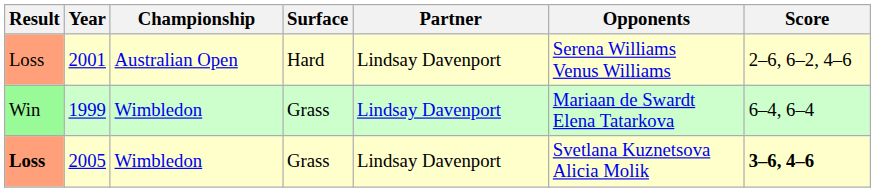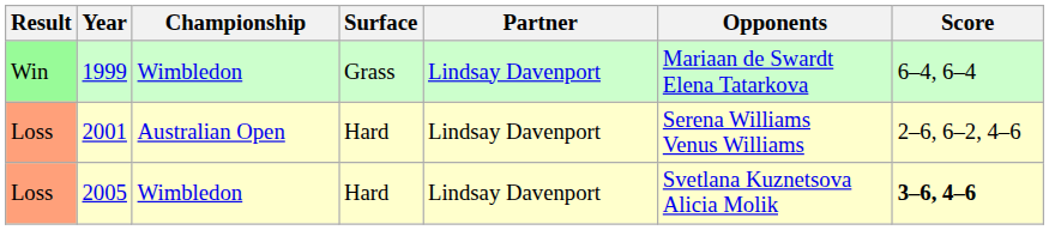rows swapped: 1999 <-> 2001
2005 | Result: bold -> normal
2005 | Surface: Grass -> Hard
